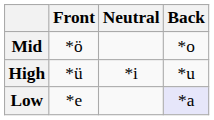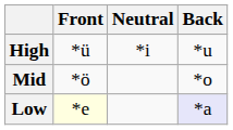rows swapped: High <-> Mid
Low | Front: no background -> lightyellow background
